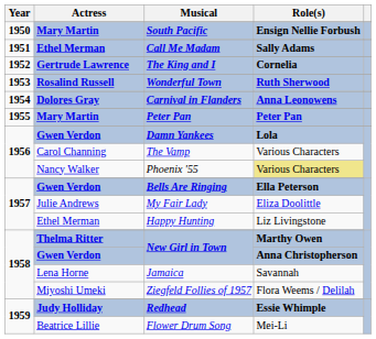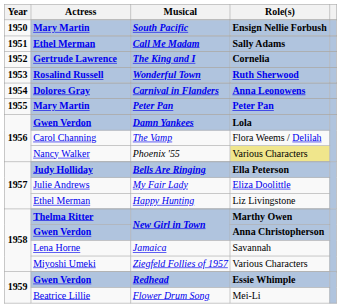The Vamp | Role(s): Various Characters -> Flora Weems / Delilah
Bells Are Ringing | Actress: Gwen Verdon -> Judy Holliday
Ziegfeld Follies of 1957 | Role(s): Flora Weems / Delilah -> Various Characters
Redhead | Actress: Judy Holliday -> Gwen Verdon
